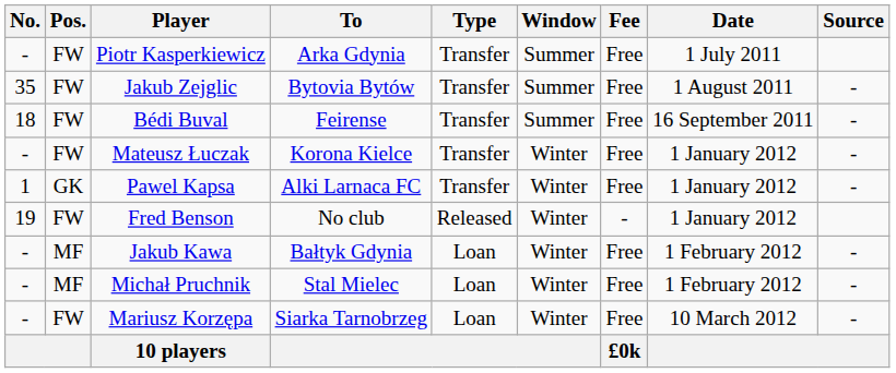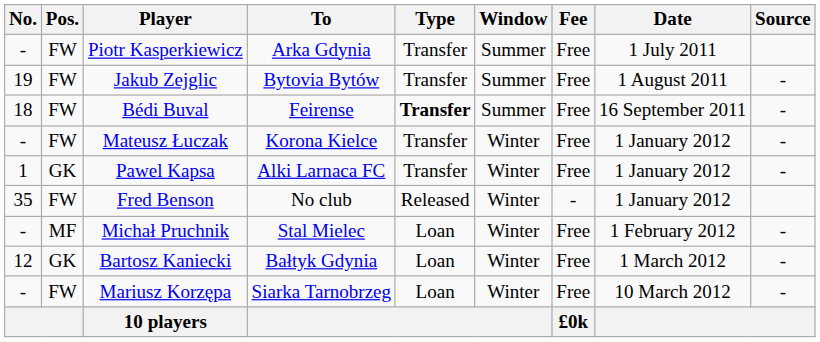Jakub Zejglic | No.: 35 -> 19
Bédi Buval | Type: normal -> bold
Fred Benson | No.: 19 -> 35
- row: - | MF | Jakub Kawa | Bałtyk Gdynia | Loan | Winter | Free | 1 February 2012 | -
+ row: 12 | GK | Bartosz Kaniecki | Bałtyk Gdynia | Loan | Winter | Free | 1 March 2012 | -
